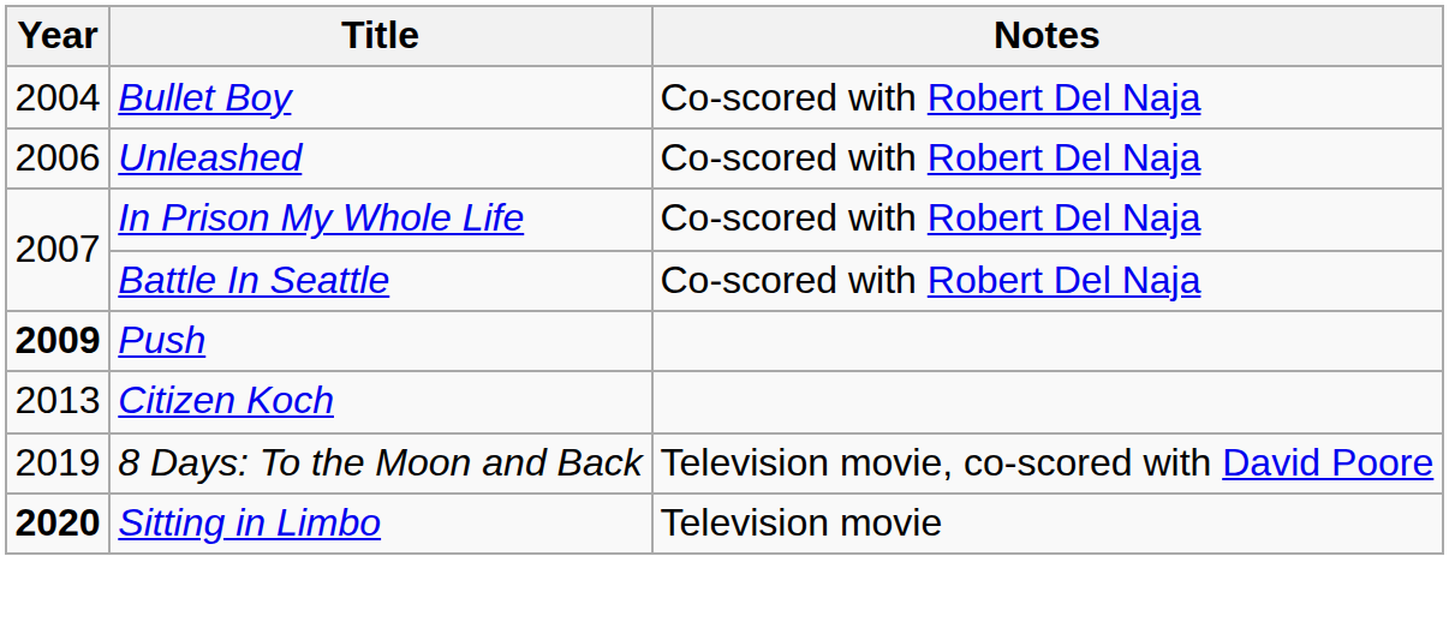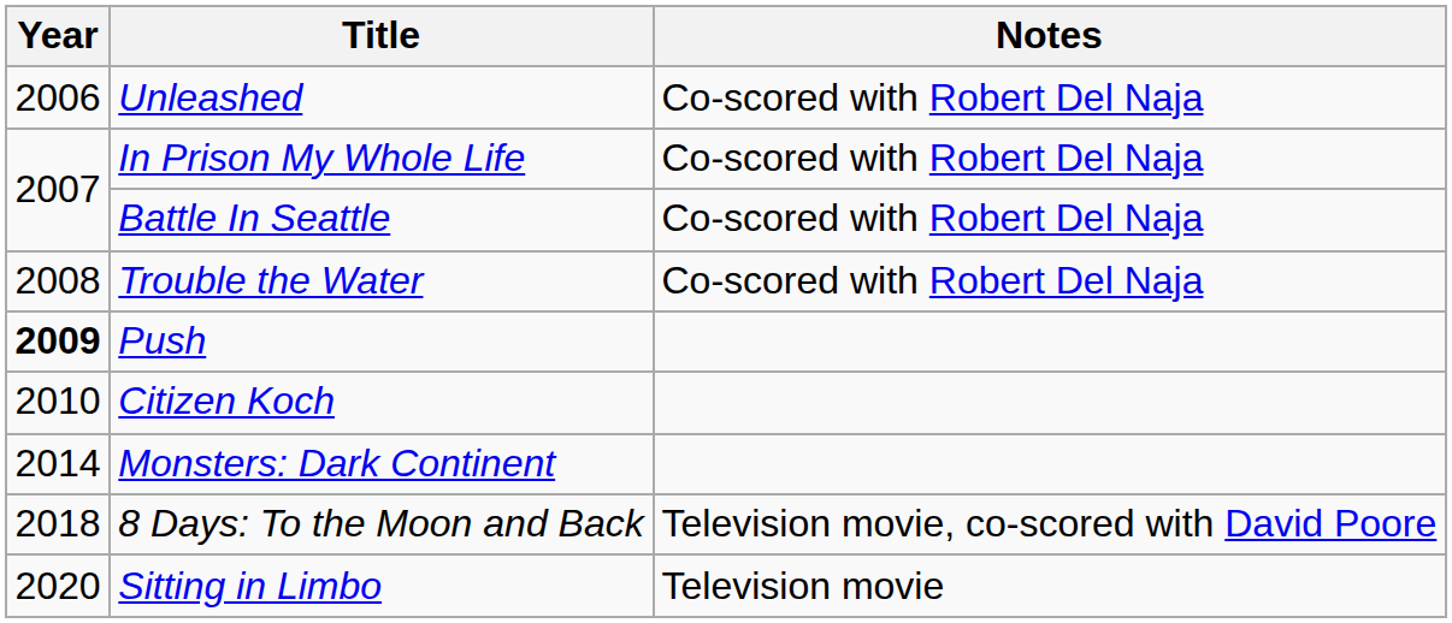- row: 2004 | Bullet Boy | Co-scored with Robert Del Naja
+ row: 2008 | Trouble the Water | Co-scored with Robert Del Naja
Citizen Koch | Year: 2013 -> 2010
+ row: 2014 | Monsters: Dark Continent
8 Days: To the Moon and Back | Year: 2019 -> 2018
Sitting in Limbo | Year: bold -> normal
